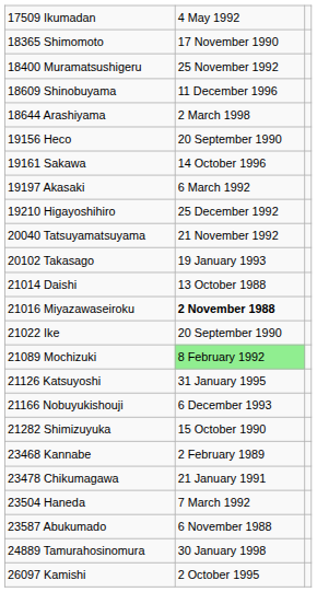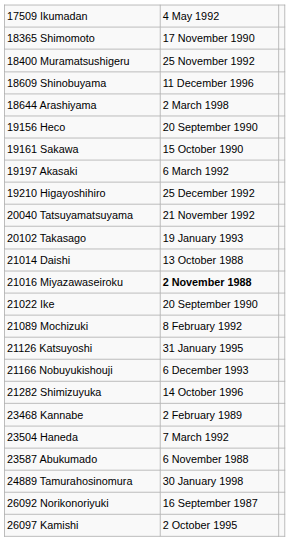19161 Sakawa | column 2: 14 October 1996 -> 15 October 1990
21089 Mochizuki | column 2: lightgreen background -> no background
21282 Shimizuyuka | column 2: 15 October 1990 -> 14 October 1996
- row: 23478 Chikumagawa | 21 January 1991
+ row: 26092 Norikonoriyuki | 16 September 1987
